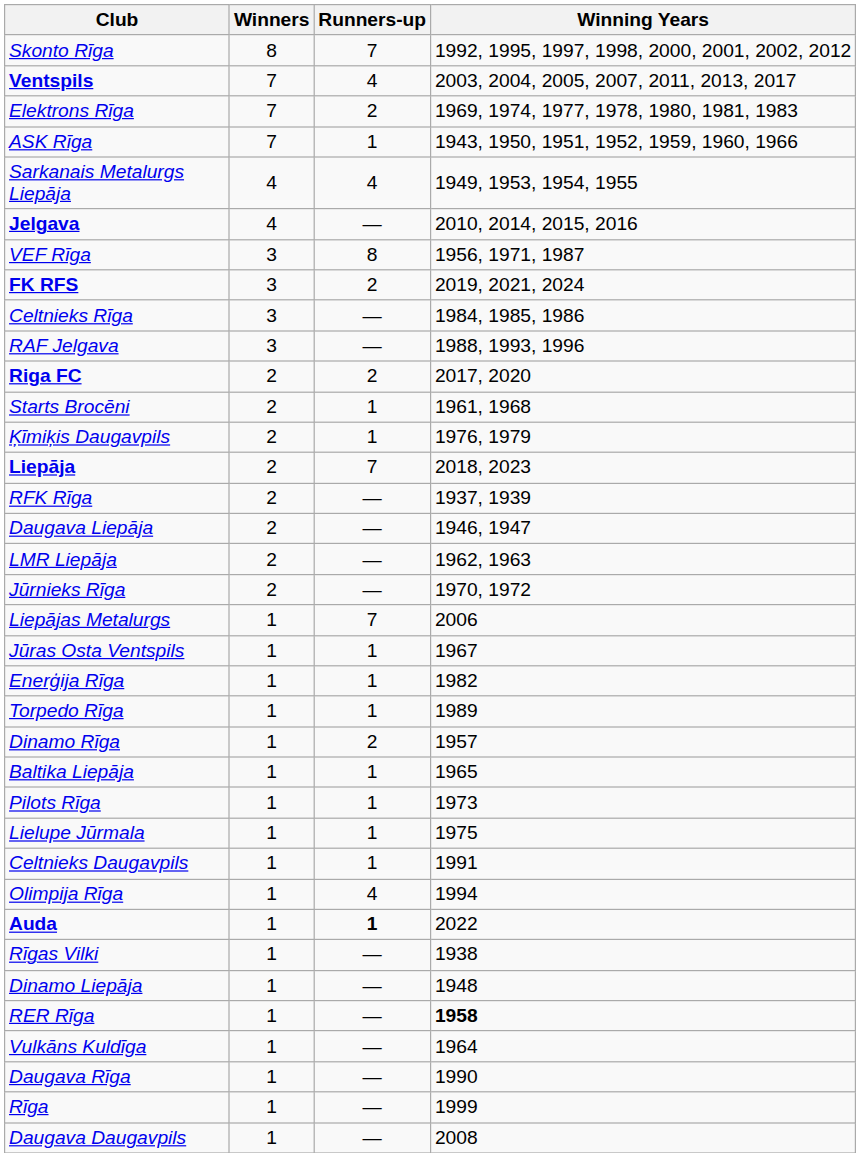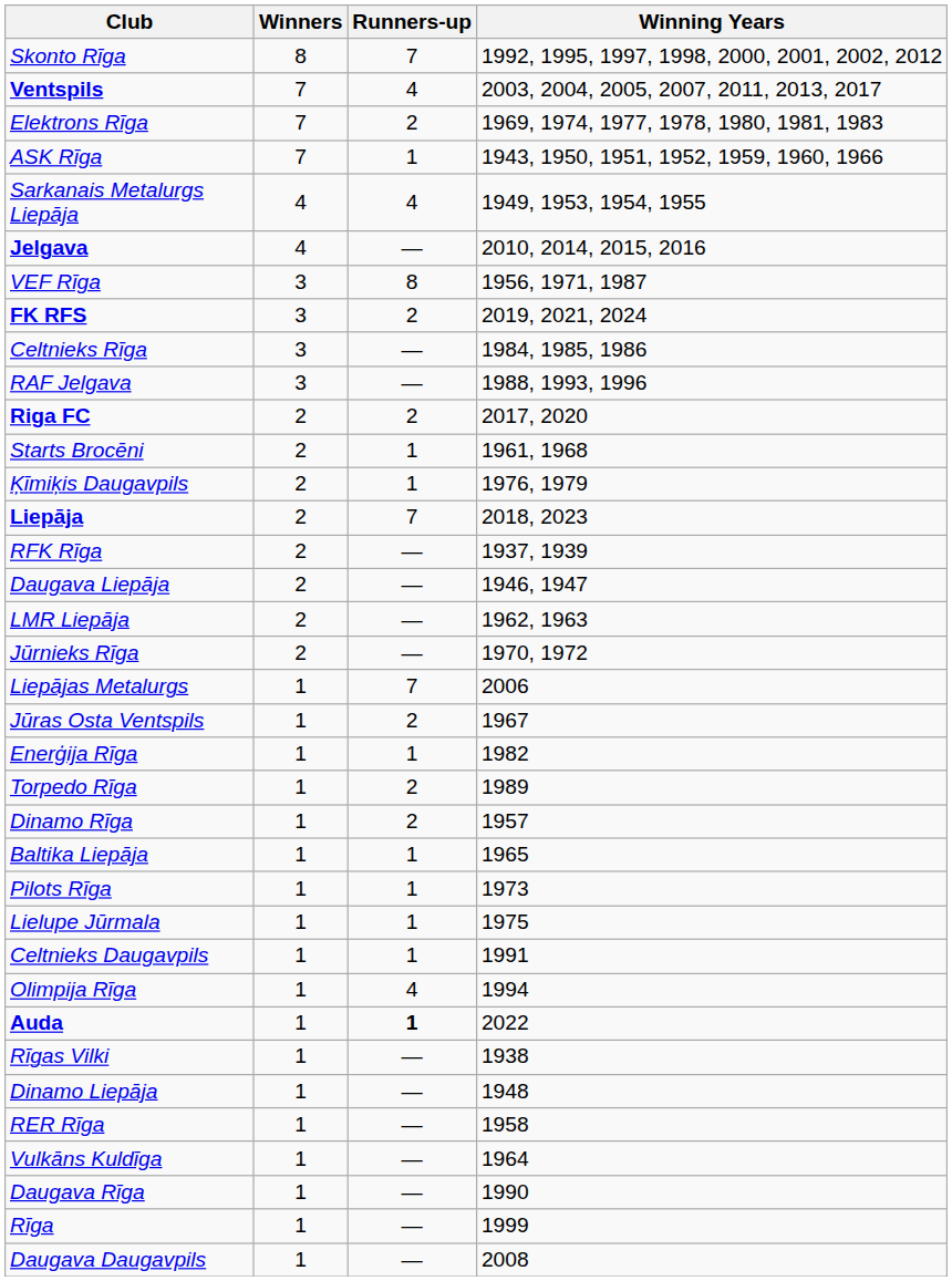Jūras Osta Ventspils | Runners-up: 1 -> 2
Torpedo Rīga | Runners-up: 1 -> 2
RER Rīga | Winning Years: bold -> normal
